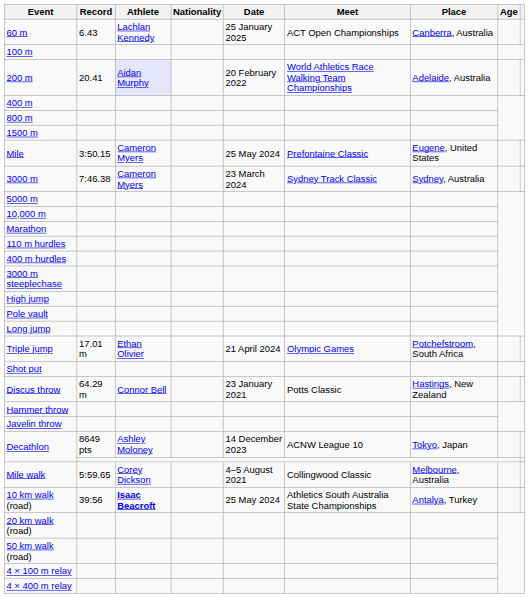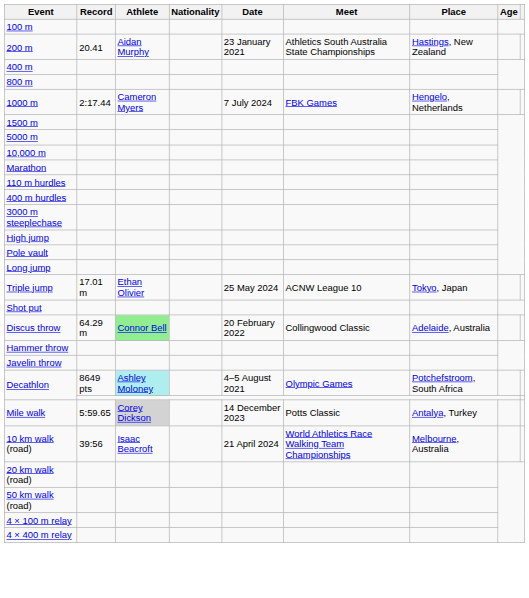- row: 60 m | 6.43 | Lachlan Kennedy | 25 January 2025 | ACT Open Championships | Canberra, Australia
200 m | Athlete: lavender background -> no background
200 m | Date: 20 February 2022 -> 23 January 2021
200 m | Meet: World Athletics Race Walking Team Championships -> Athletics South Australia State Championships
200 m | Place: Adelaide, Australia -> Hastings, New Zealand
+ row: 1000 m | 2:17.44 | Cameron Myers | 7 July 2024 | FBK Games | Hengelo, Netherlands
- row: Mile | 3:50.15 | Cameron Myers | 25 May 2024 | Prefontaine Classic | Eugene, United States
- row: 3000 m | 7:46.38 | Cameron Myers | 23 March 2024 | Sydney Track Classic | Sydney, Australia
Triple jump | Date: 21 April 2024 -> 25 May 2024
Triple jump | Meet: Olympic Games -> ACNW League 10
Triple jump | Place: Potchefstroom, South Africa -> Tokyo, Japan
Discus throw | Athlete: no background -> lightgreen background
Discus throw | Date: 23 January 2021 -> 20 February 2022
Discus throw | Meet: Potts Classic -> Collingwood Classic
Discus throw | Place: Hastings, New Zealand -> Adelaide, Australia
Decathlon / 8649 pts | Athlete: no background -> paleturquoise background
Decathlon / 8649 pts | Date: 14 December 2023 -> 4–5 August 2021
Decathlon / 8649 pts | Meet: ACNW League 10 -> Olympic Games
Decathlon / 8649 pts | Place: Tokyo, Japan -> Potchefstroom, South Africa
Mile walk | Athlete: no background -> lightgrey background
Mile walk | Date: 4–5 August 2021 -> 14 December 2023
Mile walk | Meet: Collingwood Classic -> Potts Classic
Mile walk | Place: Melbourne, Australia -> Antalya, Turkey
10 km walk (road) | Athlete: bold -> normal
10 km walk (road) | Date: 25 May 2024 -> 21 April 2024
10 km walk (road) | Meet: Athletics South Australia State Championships -> World Athletics Race Walking Team Championships
10 km walk (road) | Place: Antalya, Turkey -> Melbourne, Australia
